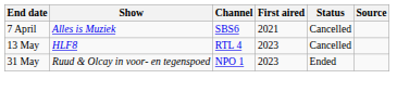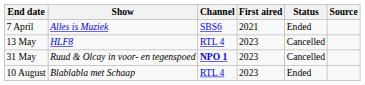7 April | Status: Cancelled -> Ended
31 May | Channel: normal -> bold
31 May | Status: Ended -> Cancelled
+ row: 10 August | Blablabla met Schaap | RTL 4 | 2023 | Ended
